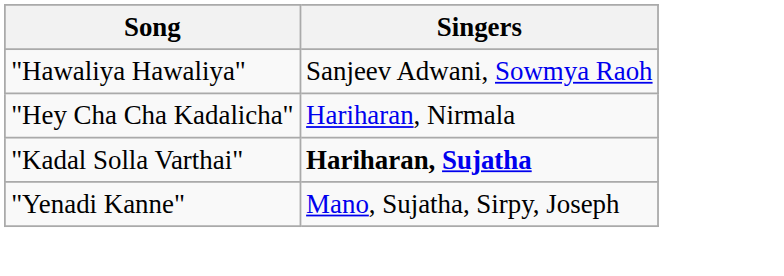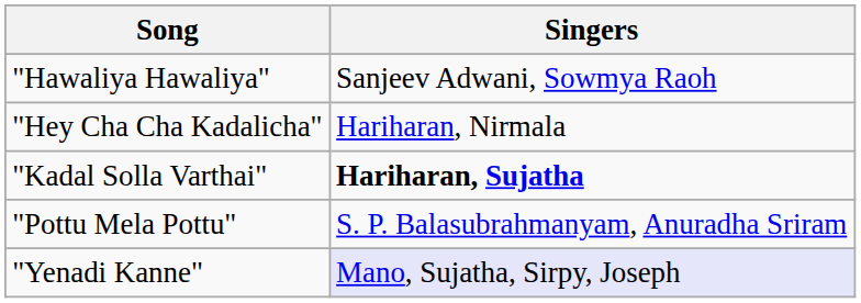+ row: "Pottu Mela Pottu" | S. P. Balasubrahmanyam, Anuradha Sriram
"Yenadi Kanne" | Singers: no background -> lavender background
